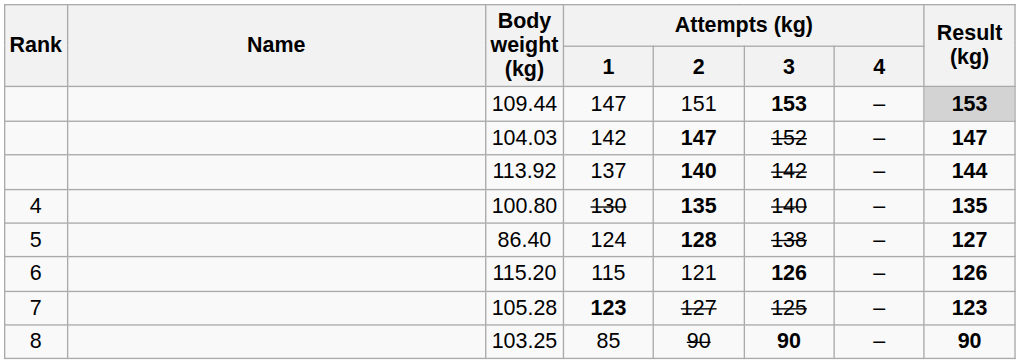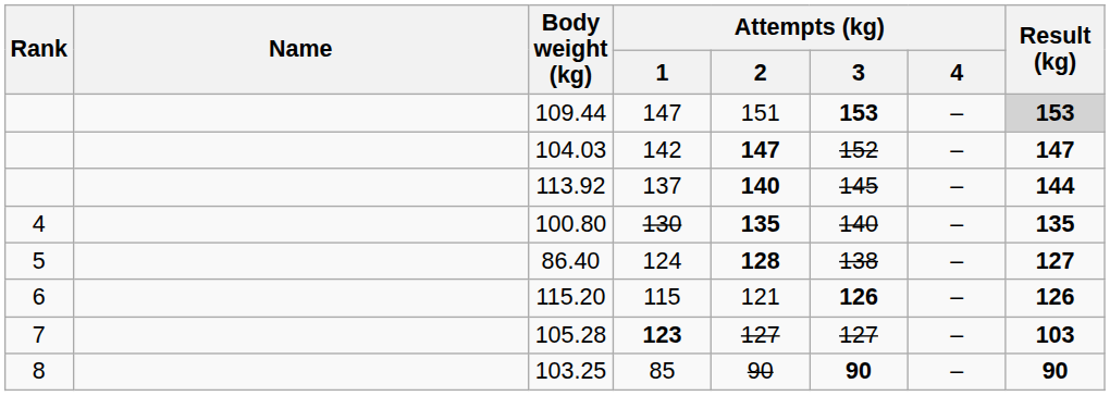113.92 | Attempts (kg) / 3: 142 -> 145
105.28 | Attempts (kg) / 3: 125 -> 127
105.28 | Result (kg): 123 -> 103
